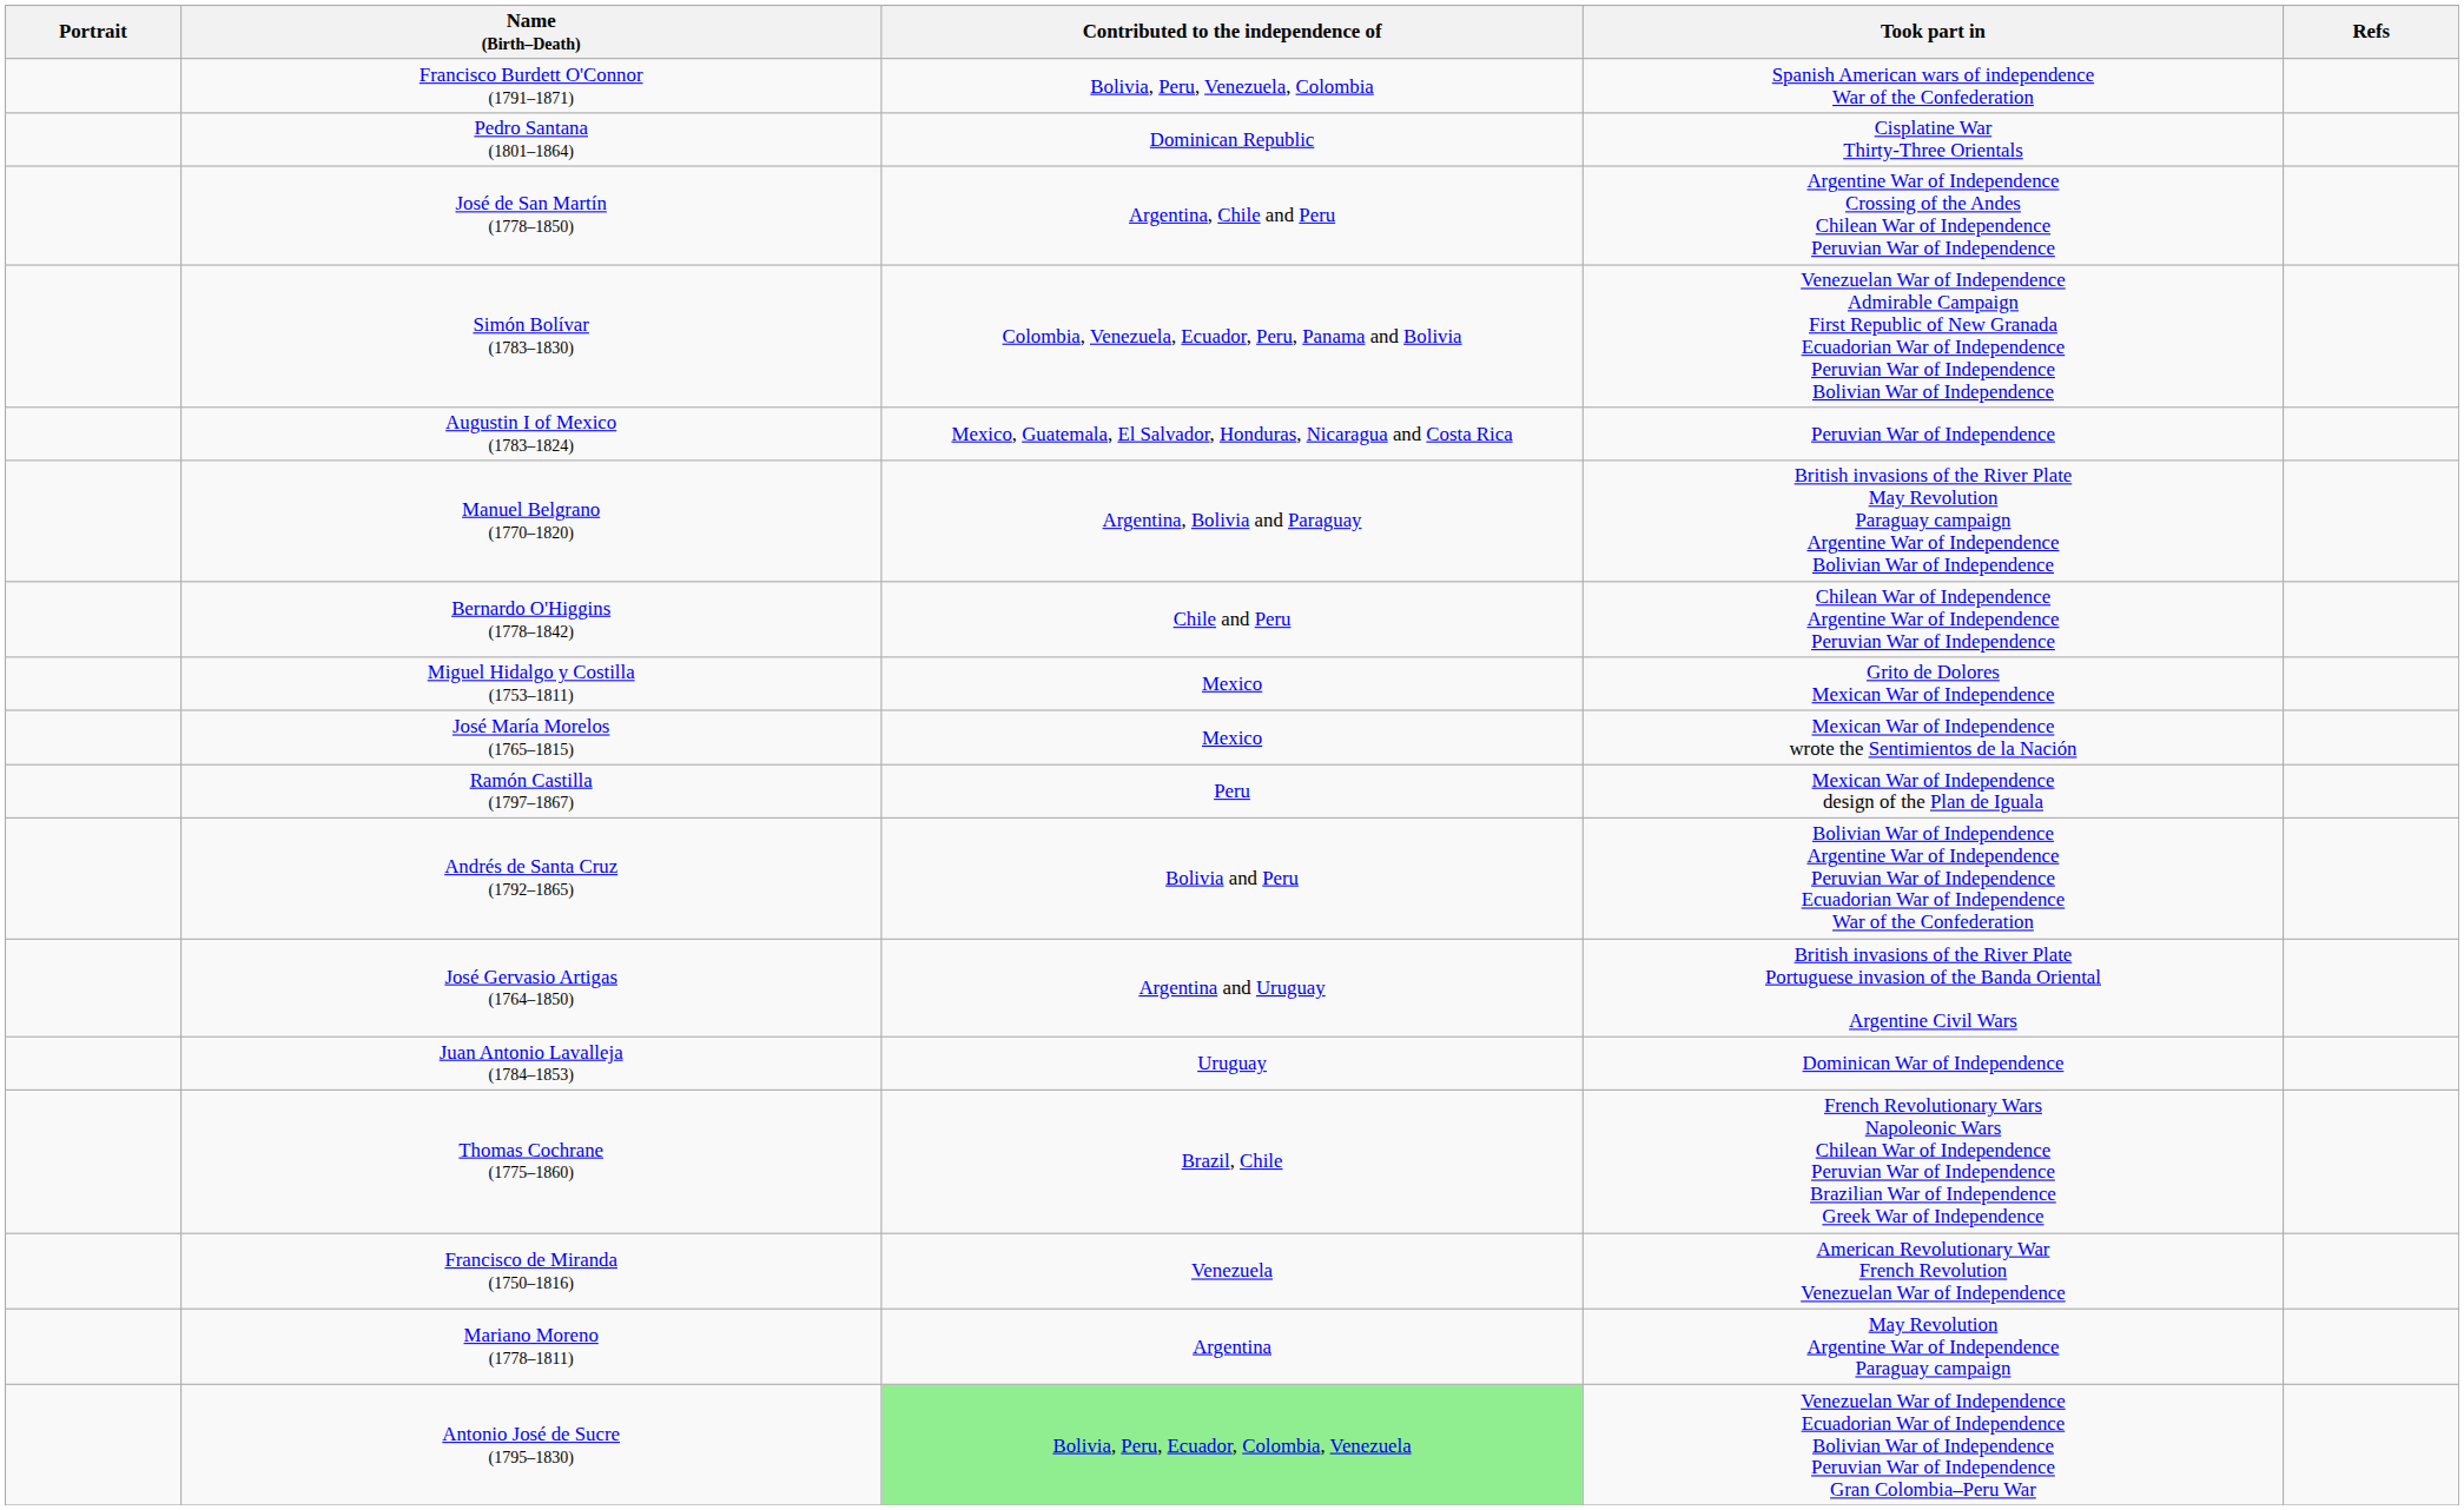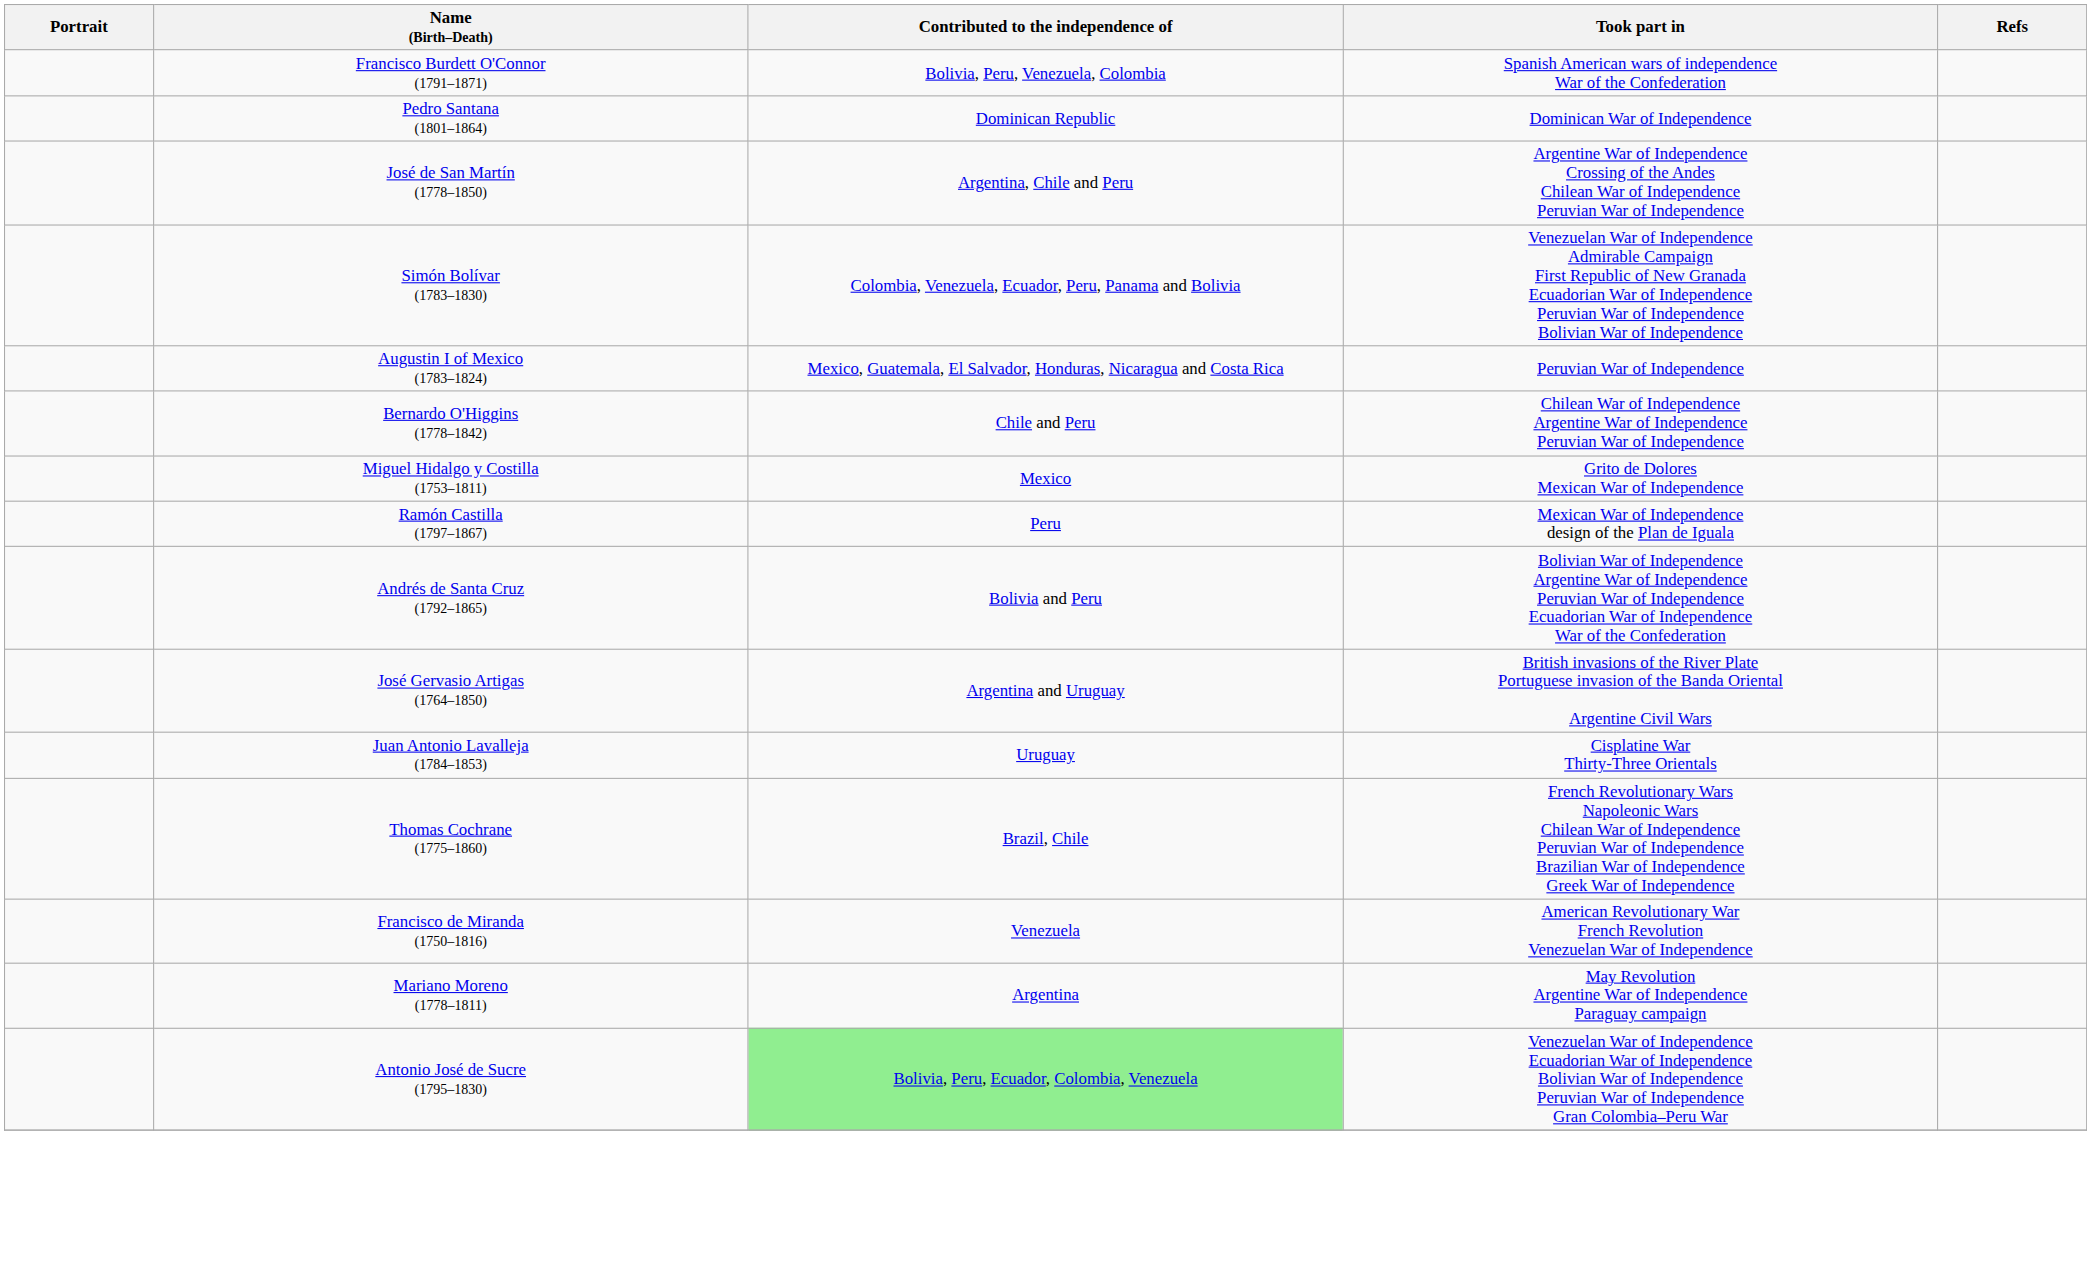Pedro Santana (1801–1864) | Took part in: Cisplatine War Thirty-Three Orientals -> Dominican War of Independence
- row: Manuel Belgrano (1770–1820) | Argentina, Bolivia and Paraguay | British invasions of the River Plate May Revolution Paraguay campaign Argentine War of Independence Bolivian War of Independence
- row: José María Morelos (1765–1815) | Mexico | Mexican War of Independence wrote the Sentimientos de la Nación
Juan Antonio Lavalleja (1784–1853) | Took part in: Dominican War of Independence -> Cisplatine War Thirty-Three Orientals
